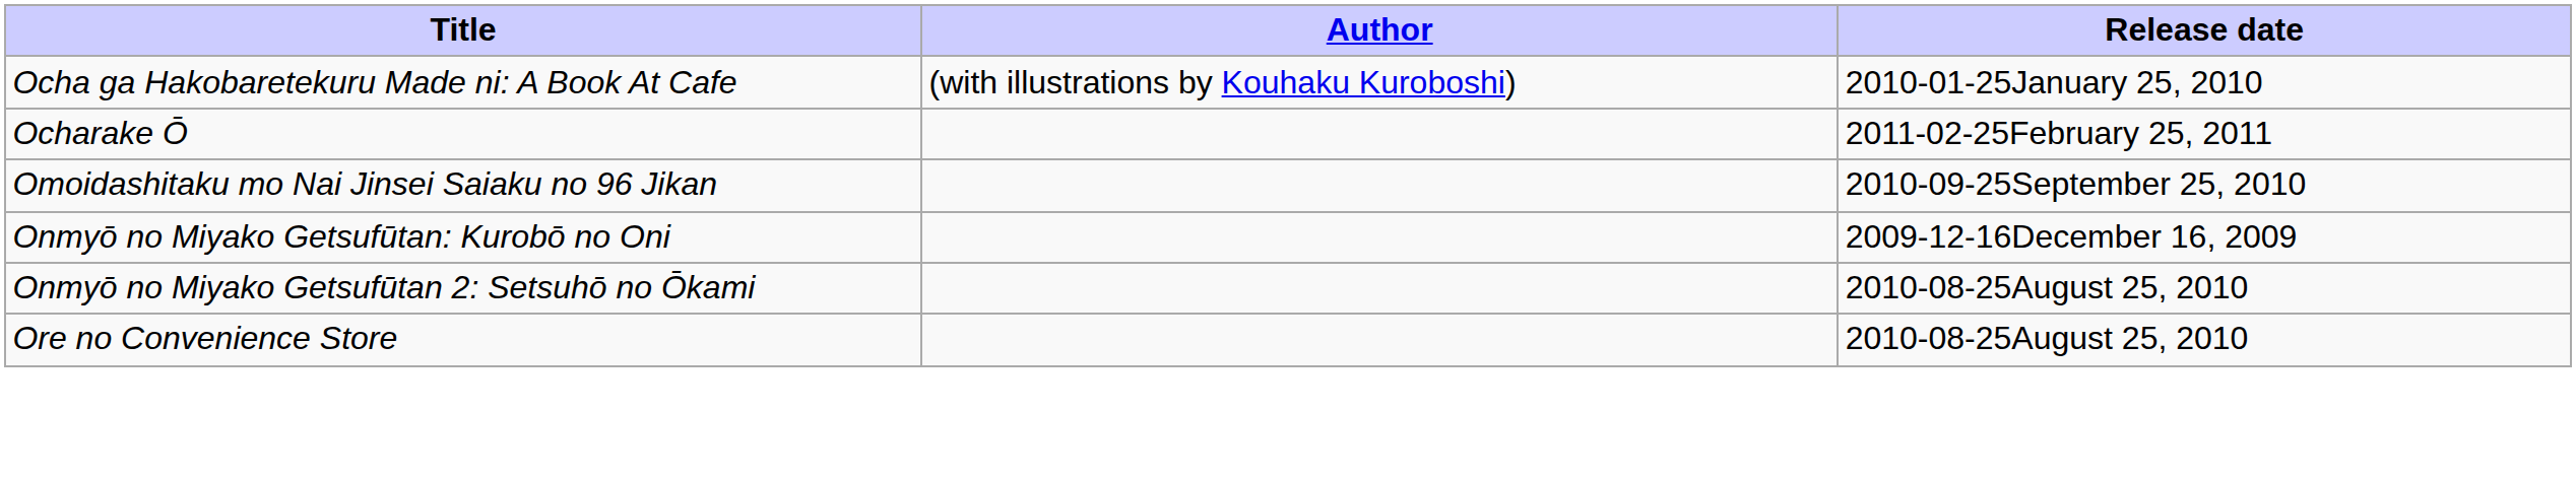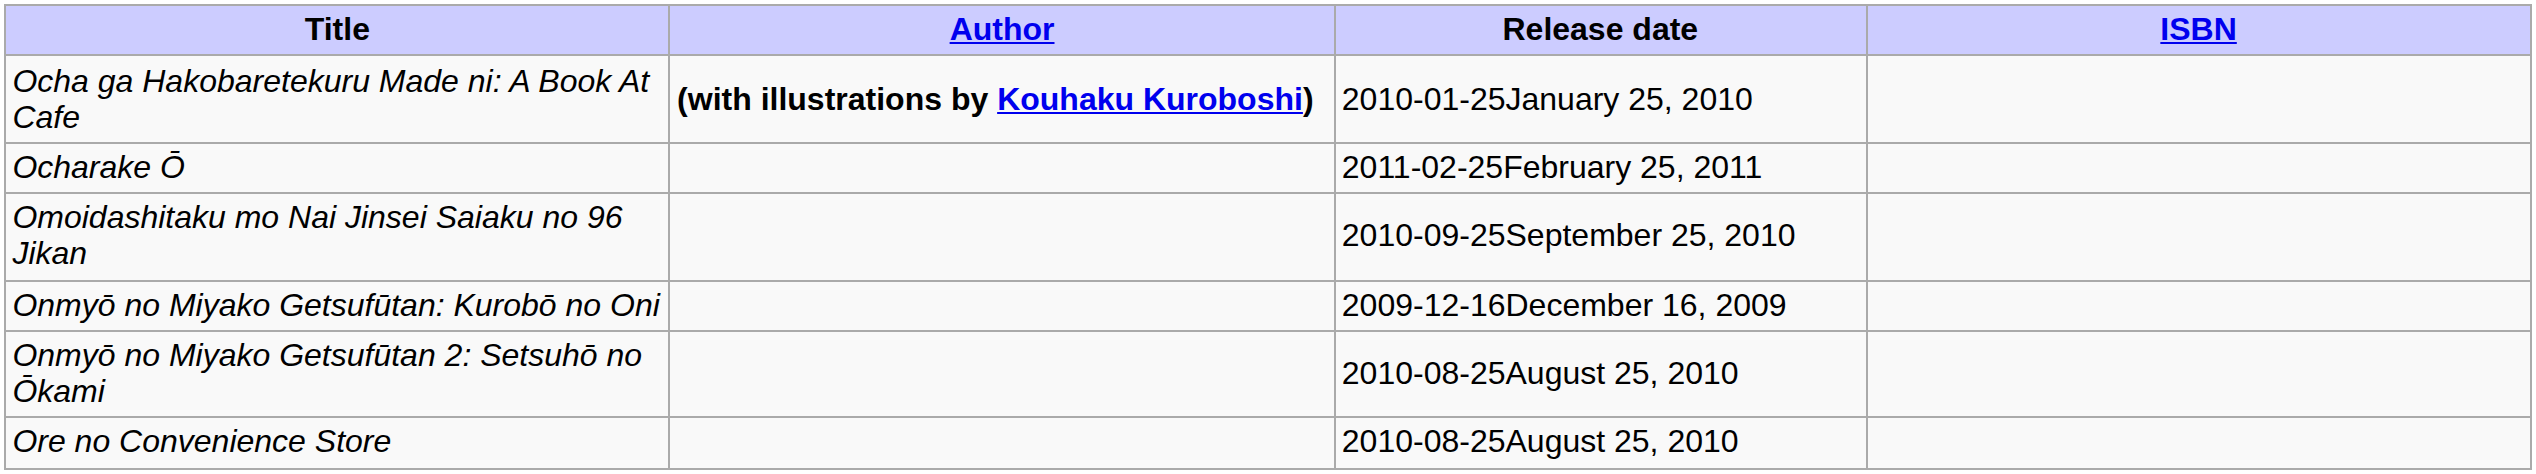+ column: ISBN
Ocha ga Hakobaretekuru Made ni: A Book At Cafe | Author: normal -> bold
